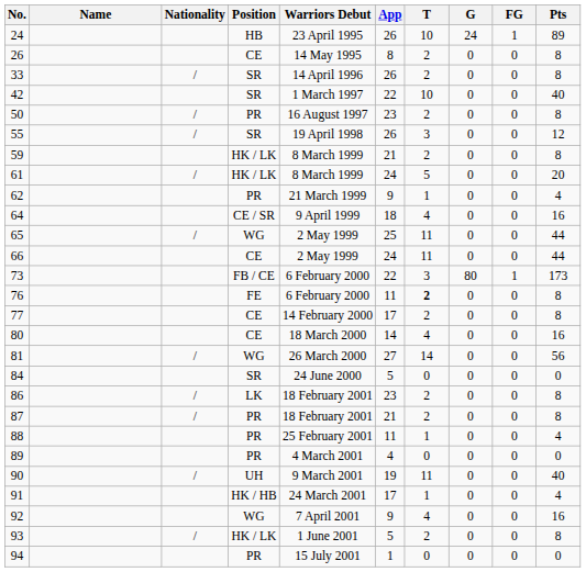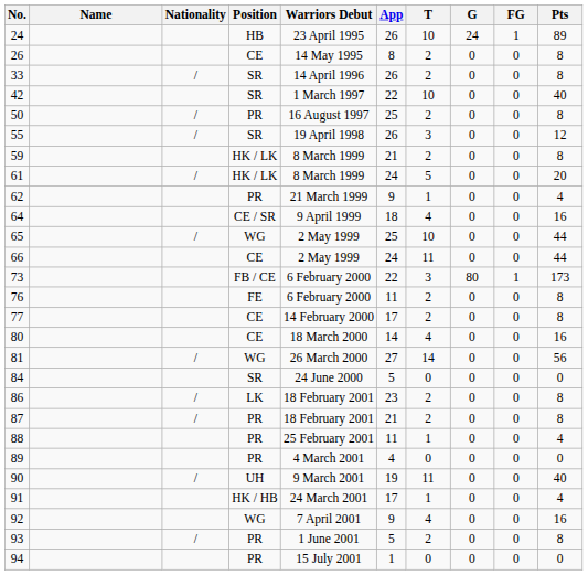50 | App: 23 -> 25
65 | T: 11 -> 10
76 | T: bold -> normal
93 | Position: HK / LK -> PR
